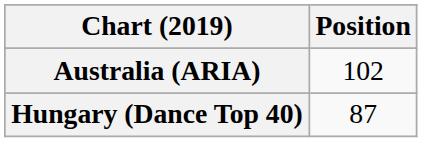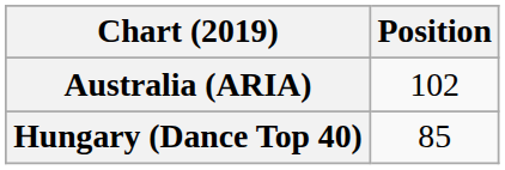Hungary (Dance Top 40) | Position: 87 -> 85
